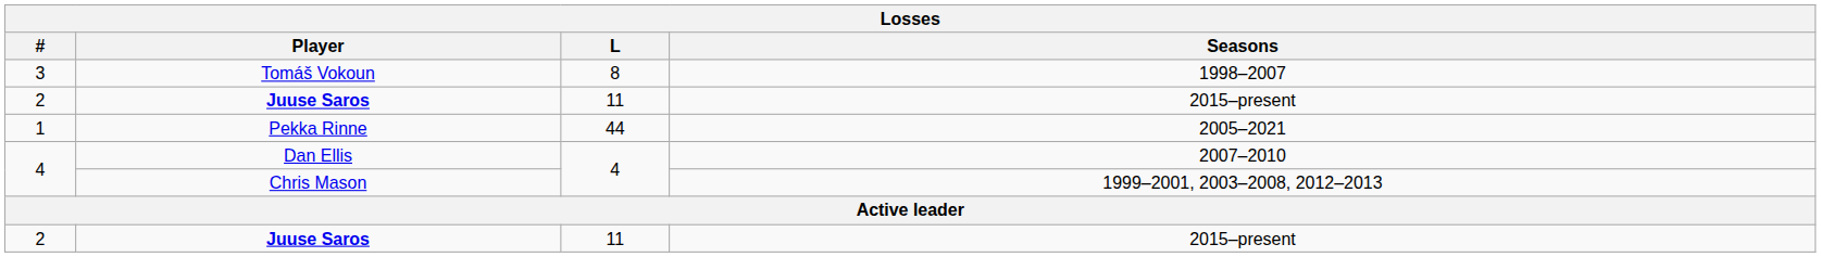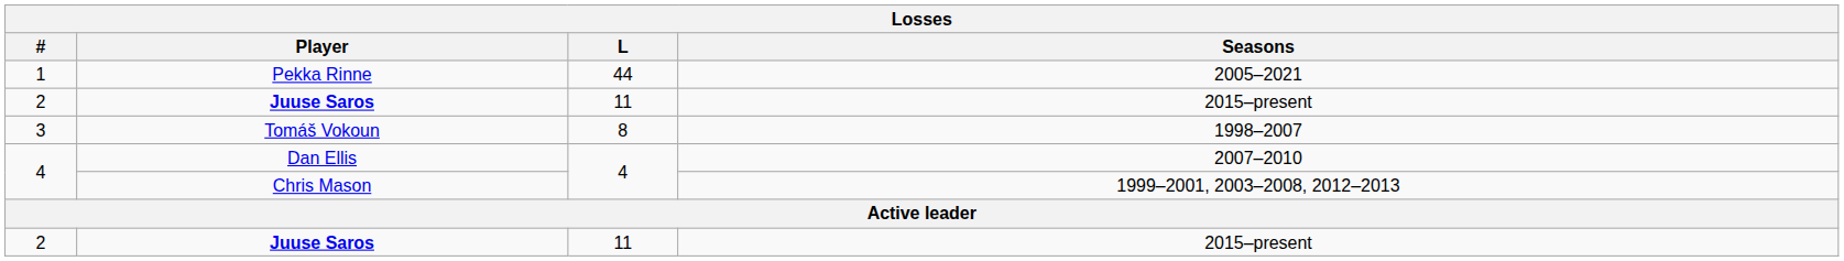rows swapped: Pekka Rinne <-> Tomáš Vokoun
